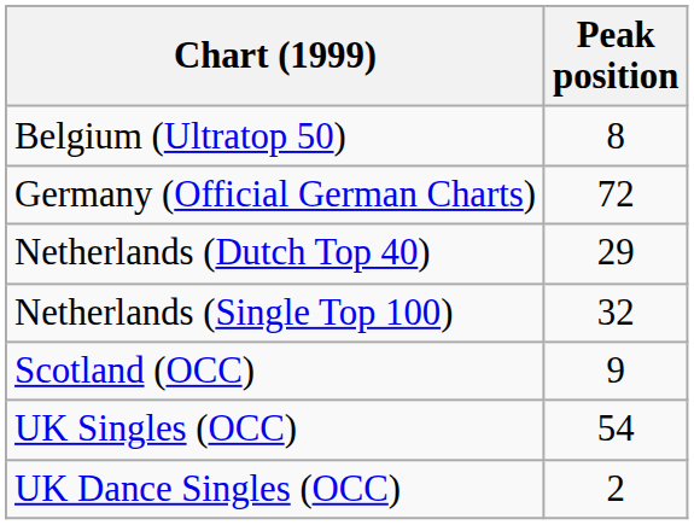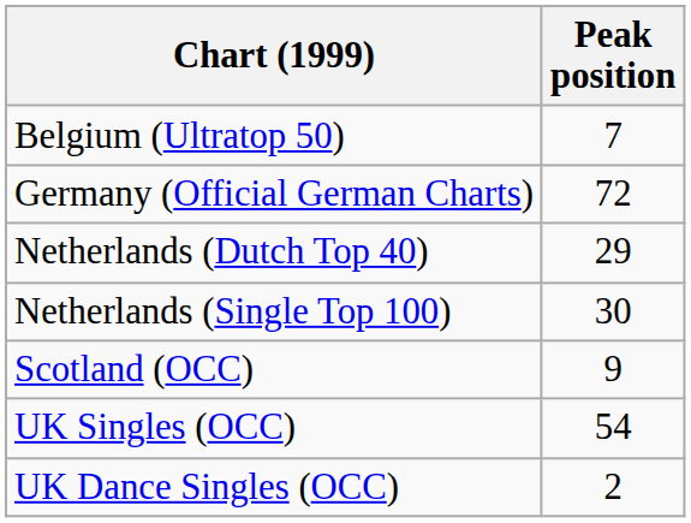Belgium (Ultratop 50) | Peak position: 8 -> 7
Netherlands (Single Top 100) | Peak position: 32 -> 30
